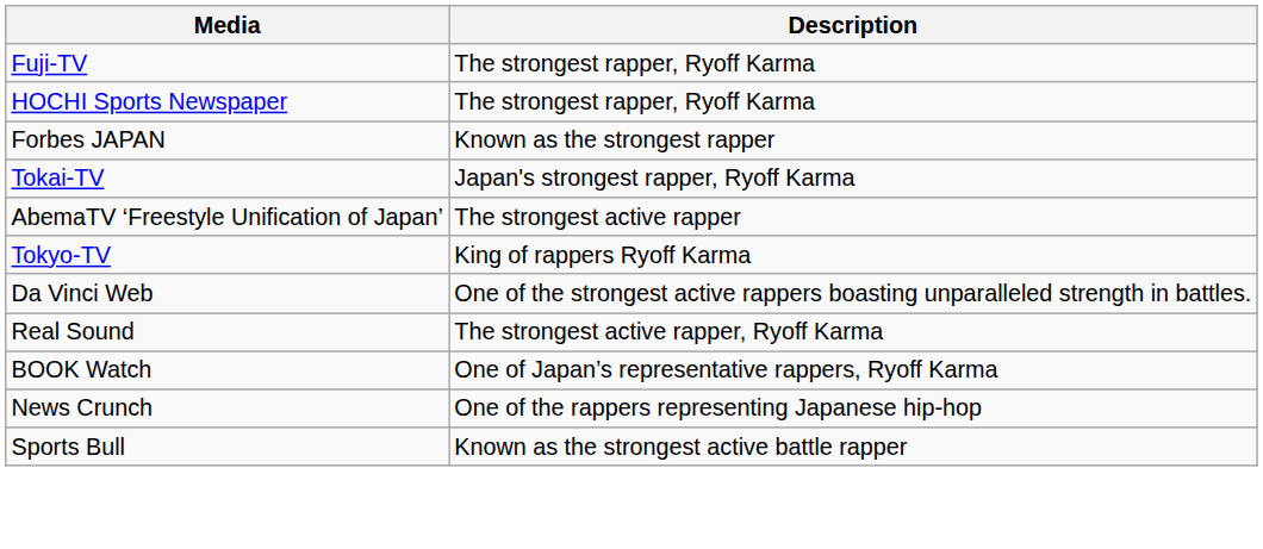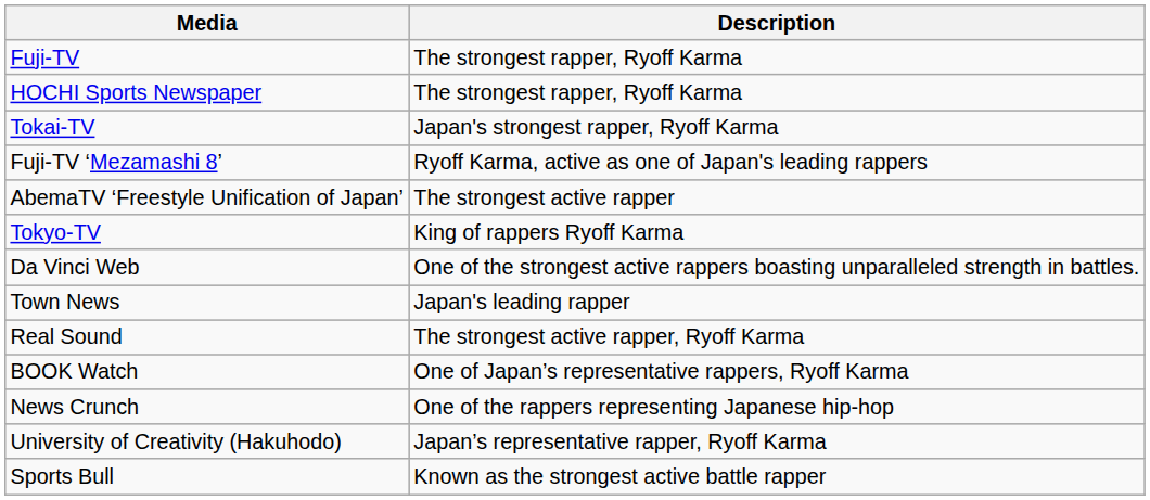- row: Forbes JAPAN | Known as the strongest rapper
+ row: Fuji-TV ‘Mezamashi 8’ | Ryoff Karma, active as one of Japan's leading rappers
+ row: Town News | Japan's leading rapper
+ row: University of Creativity (Hakuhodo) | Japan’s representative rapper, Ryoff Karma
